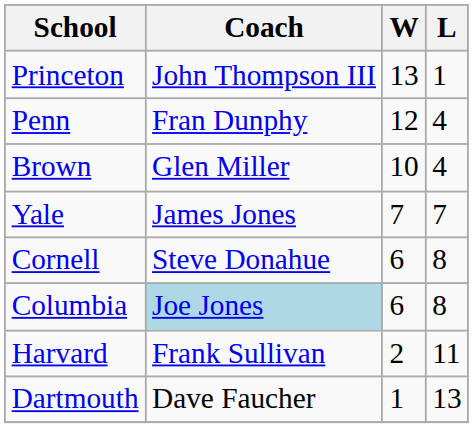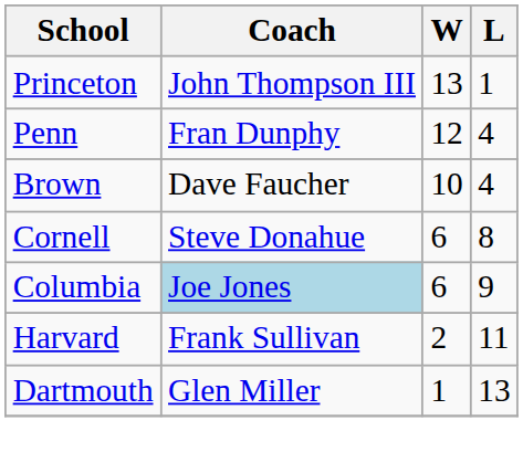Brown | Coach: Glen Miller -> Dave Faucher
- row: Yale | James Jones | 7 | 7
Columbia | L: 8 -> 9
Dartmouth | Coach: Dave Faucher -> Glen Miller
